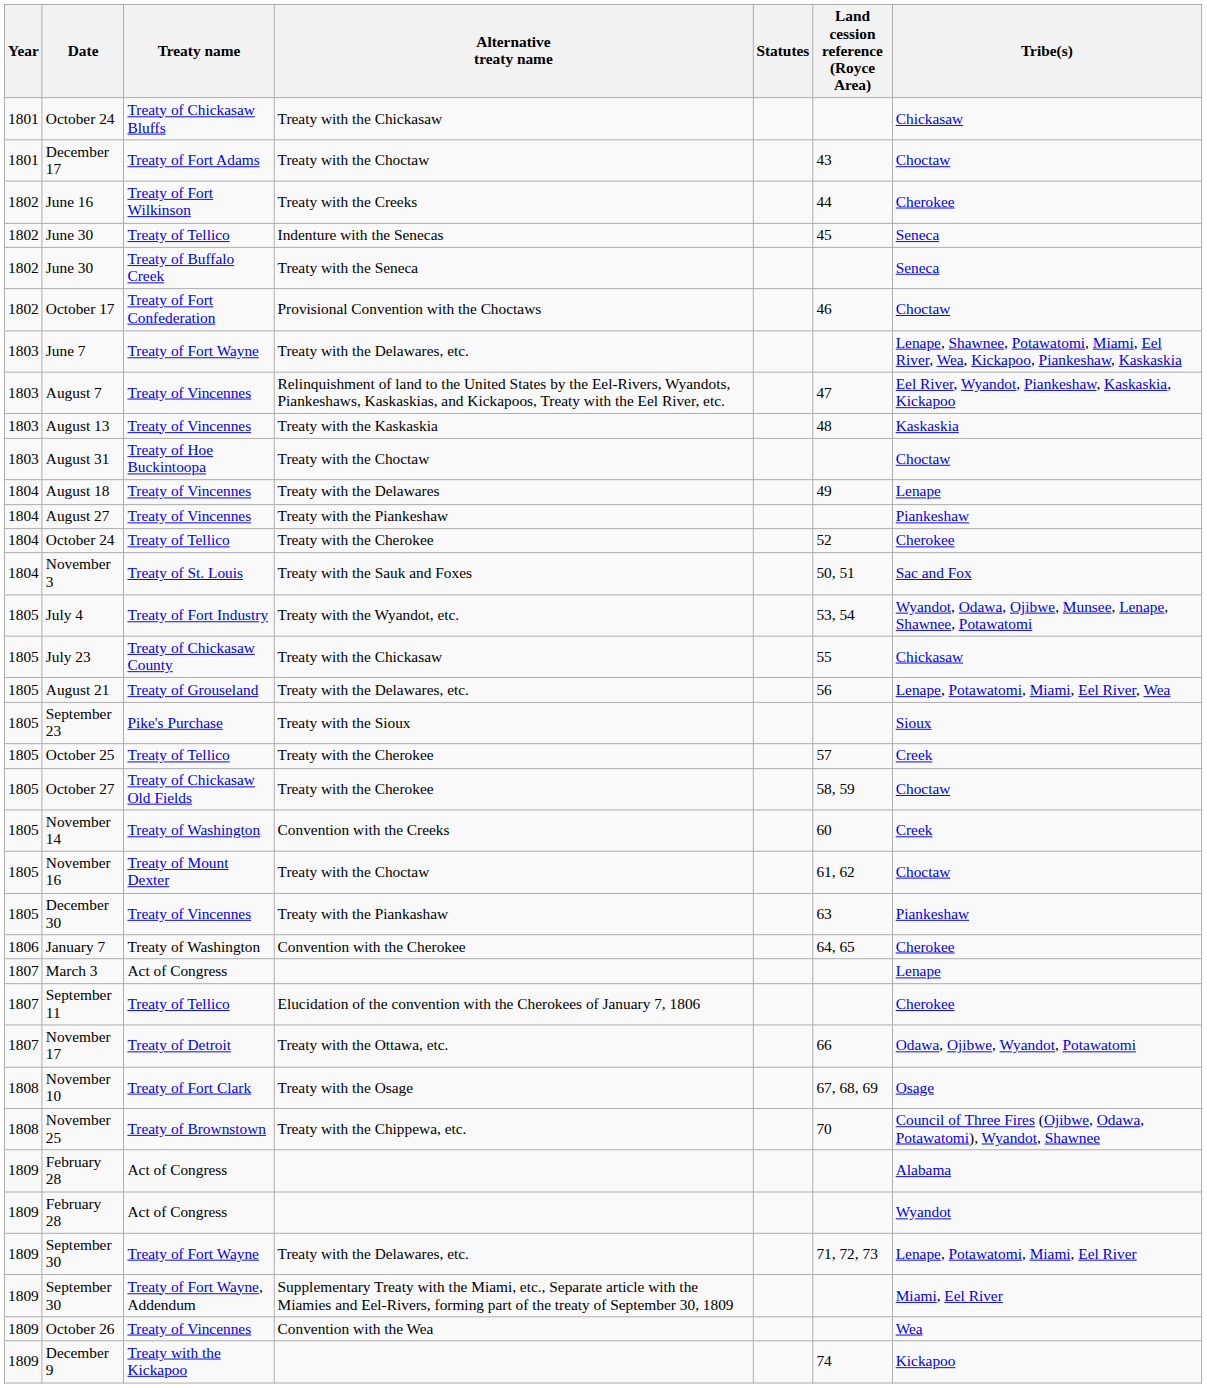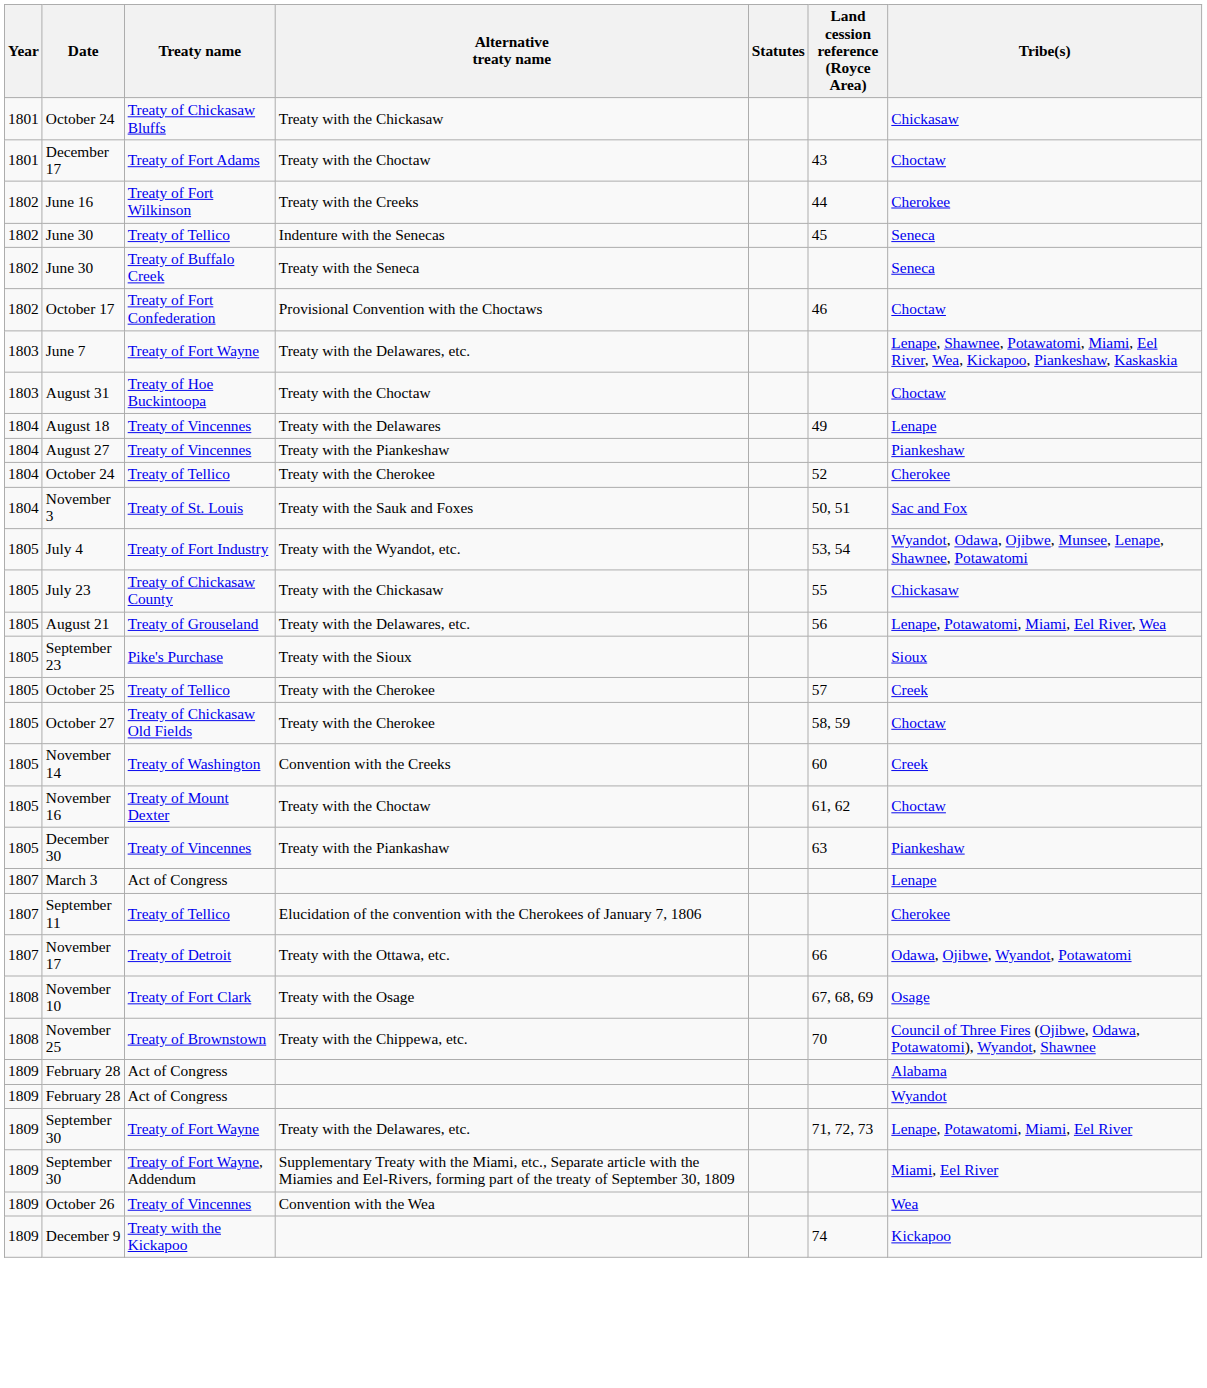- row: 1803 | August 7 | Treaty of Vincennes | Relinquishment of land to the United States by the Eel-Rivers, Wyandots, Piankeshaws, Kaskaskias, and Kickapoos, Treaty with the Eel River, etc. | 47 | Eel River, Wyandot, Piankeshaw, Kaskaskia, Kickapoo
- row: 1803 | August 13 | Treaty of Vincennes | Treaty with the Kaskaskia | 48 | Kaskaskia
- row: 1806 | January 7 | Treaty of Washington | Convention with the Cherokee | 64, 65 | Cherokee
